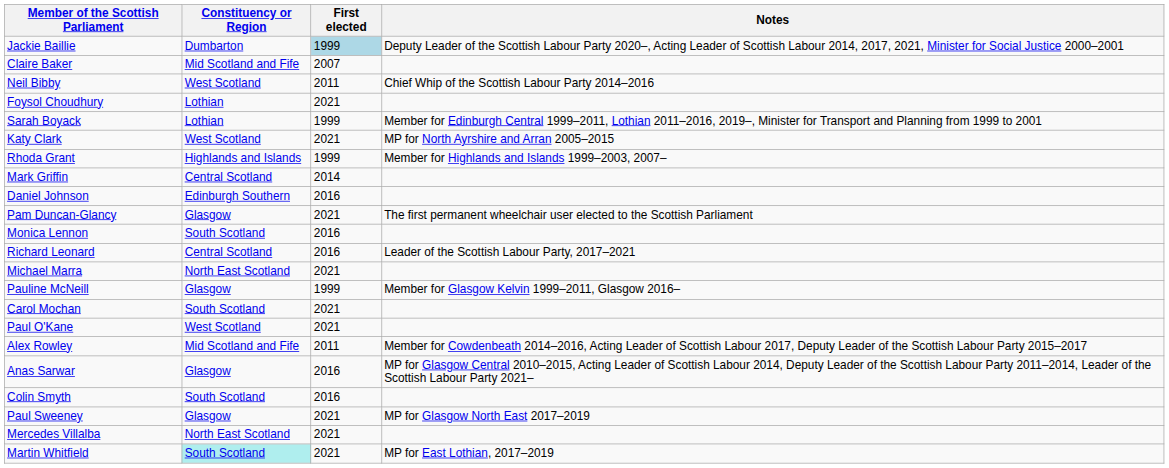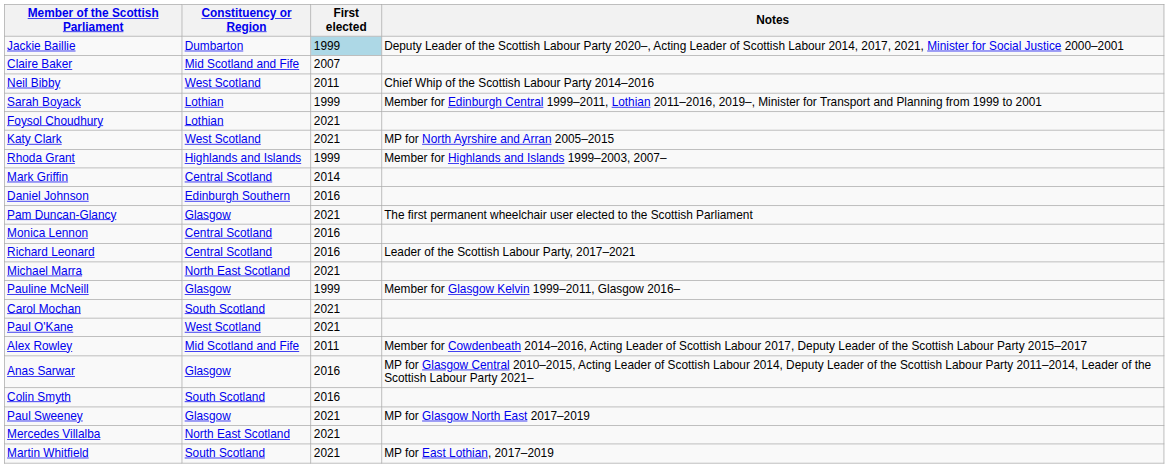rows swapped: Sarah Boyack <-> Foysol Choudhury
Monica Lennon | Constituency or Region: South Scotland -> Central Scotland
Martin Whitfield | Constituency or Region: paleturquoise background -> no background
